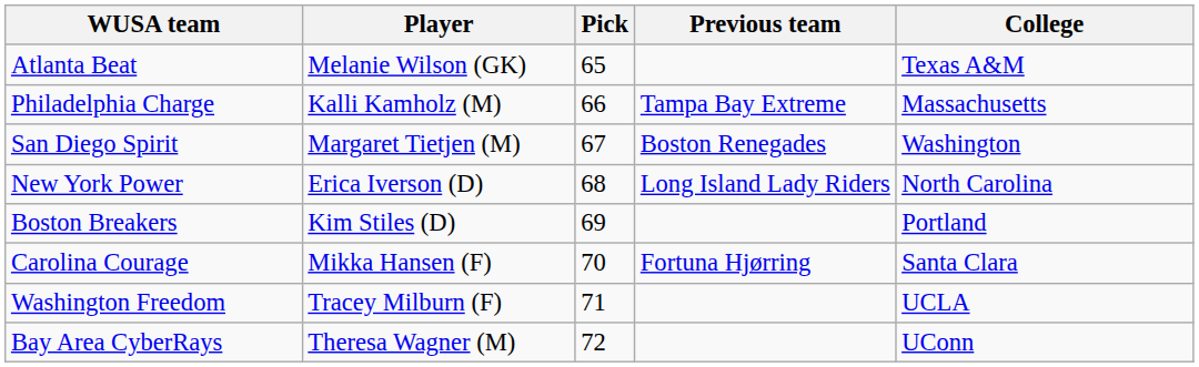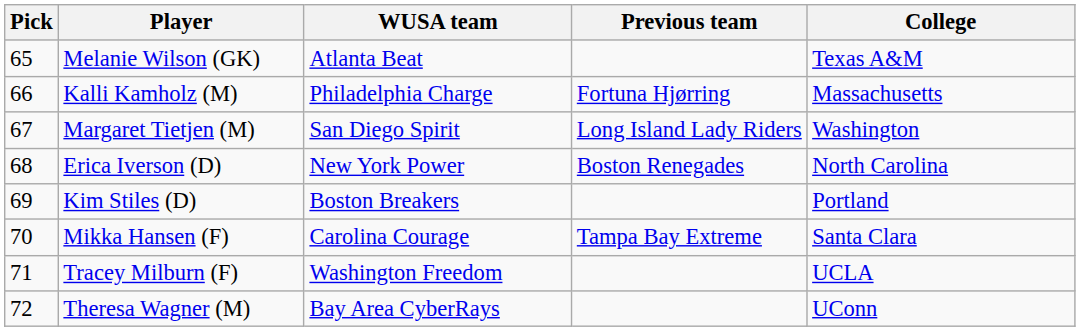columns swapped: Pick <-> WUSA team
Kalli Kamholz (M) | Previous team: Tampa Bay Extreme -> Fortuna Hjørring
Margaret Tietjen (M) | Previous team: Boston Renegades -> Long Island Lady Riders
Erica Iverson (D) | Previous team: Long Island Lady Riders -> Boston Renegades
Mikka Hansen (F) | Previous team: Fortuna Hjørring -> Tampa Bay Extreme
